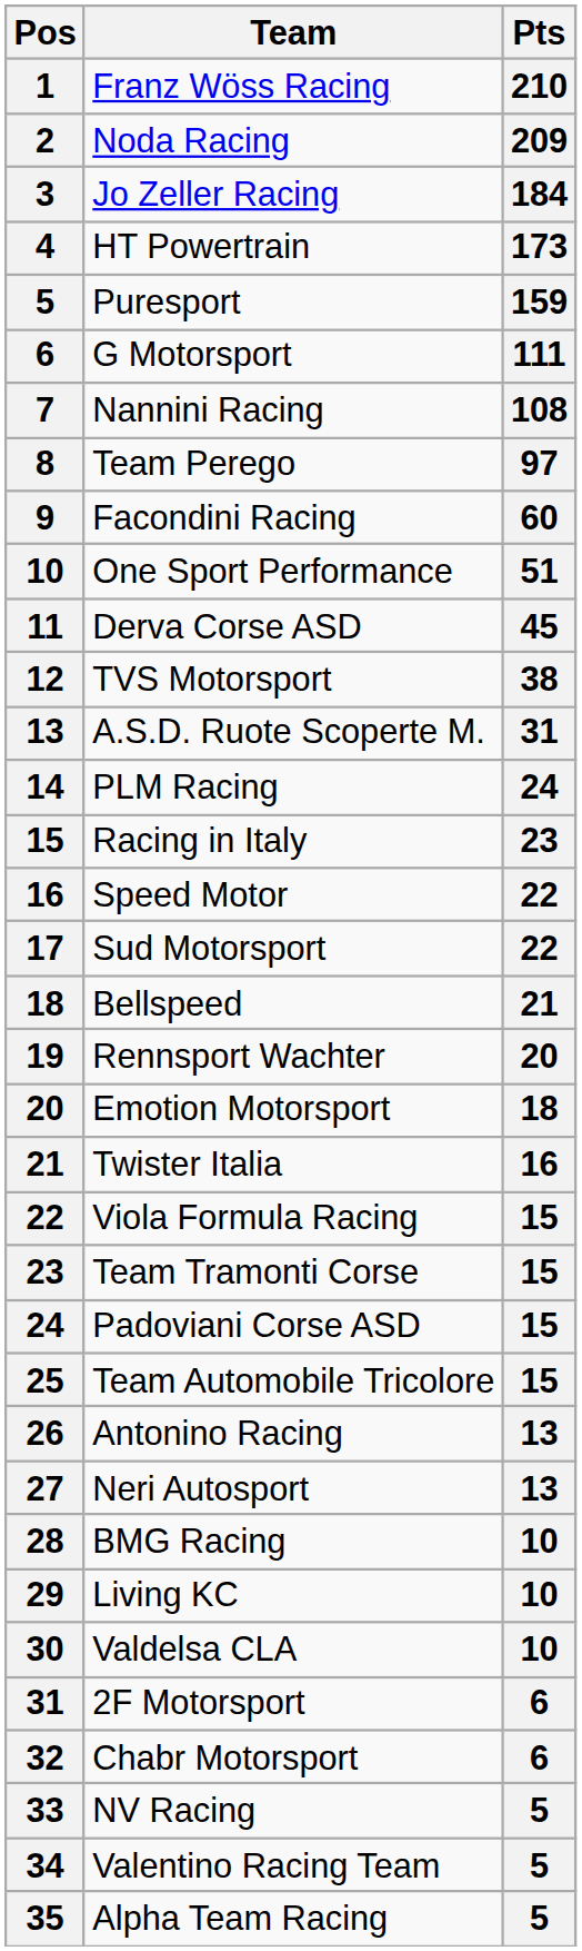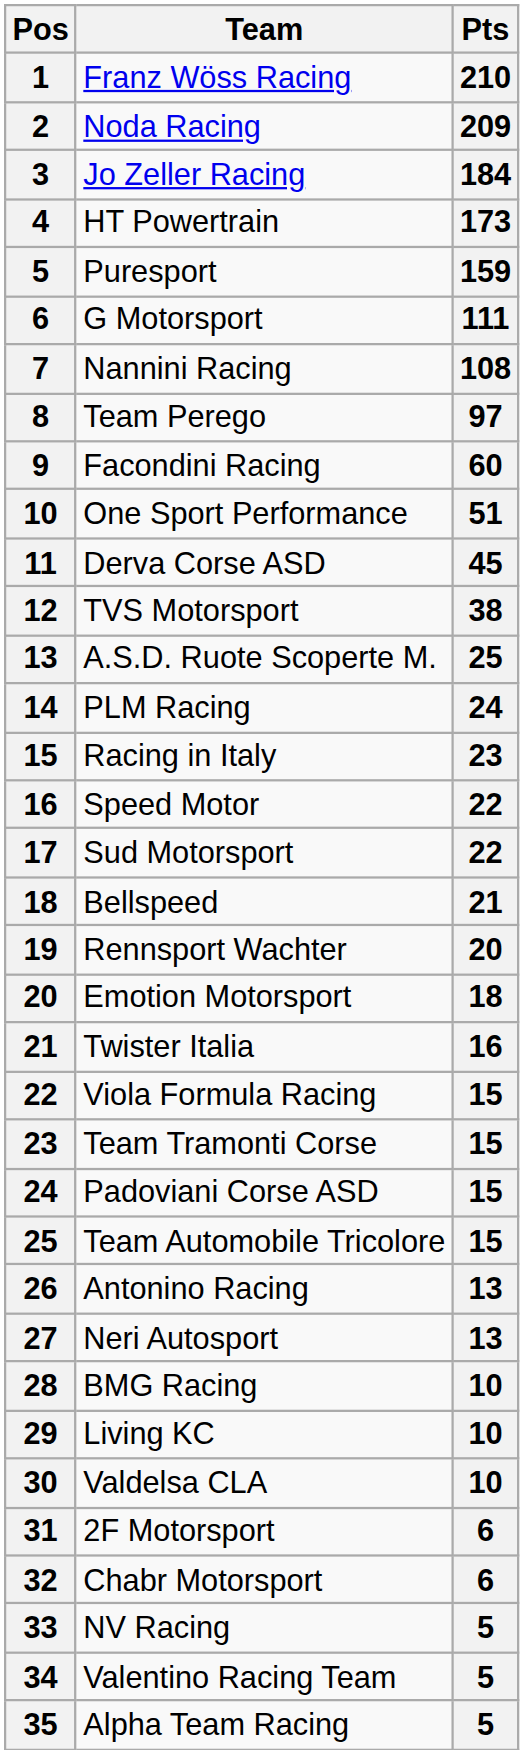A.S.D. Ruote Scoperte M. | Pts: 31 -> 25
